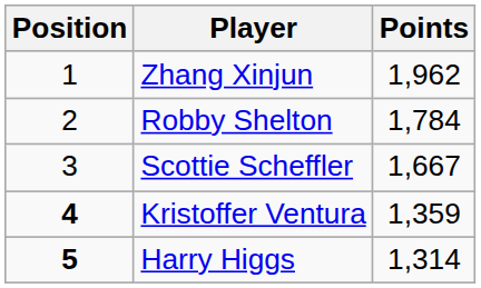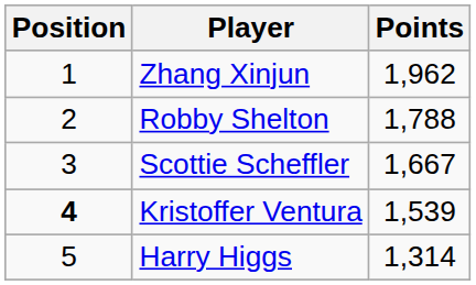Robby Shelton | Points: 1,784 -> 1,788
Kristoffer Ventura | Points: 1,359 -> 1,539
Harry Higgs | Position: bold -> normal
